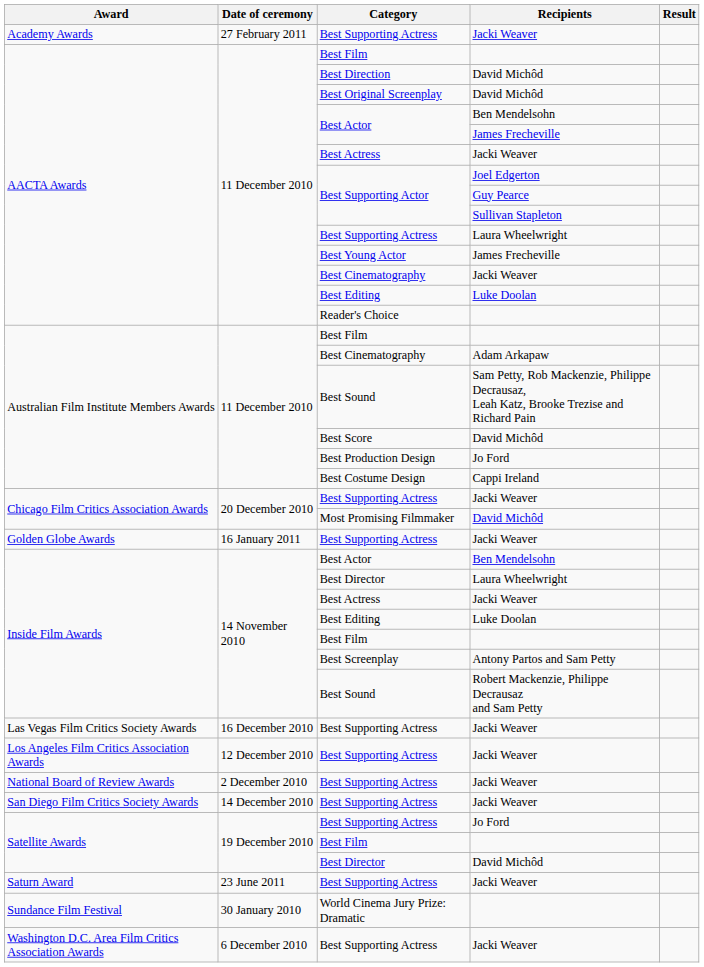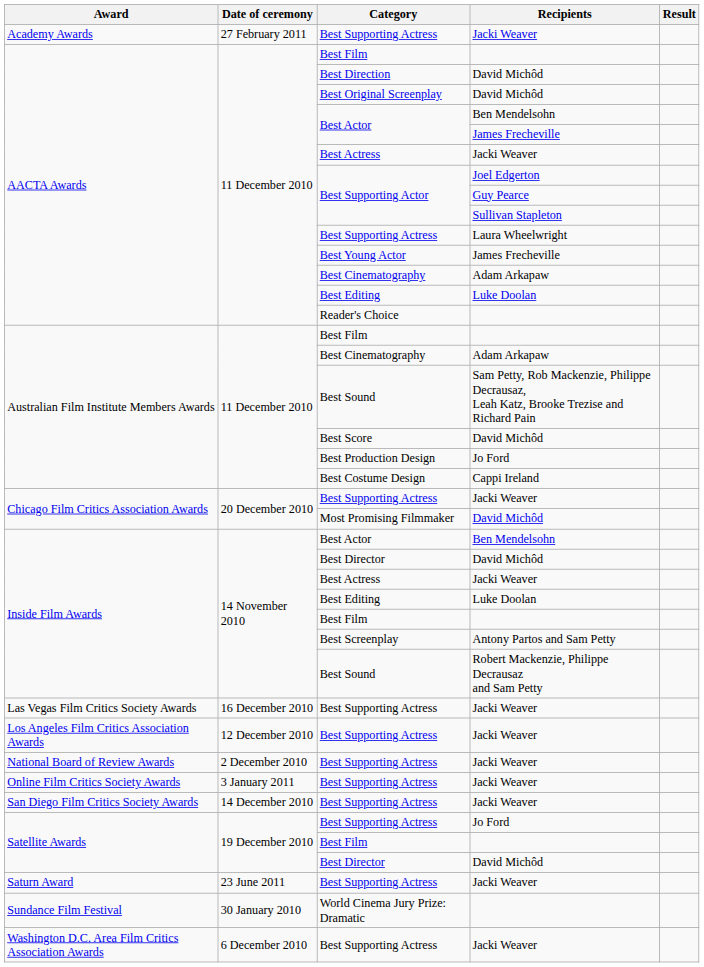AACTA Awards / Best Cinematography | Recipients: Jacki Weaver -> Adam Arkapaw
- row: Golden Globe Awards | 16 January 2011 | Best Supporting Actress | Jacki Weaver
Inside Film Awards / Best Director | Recipients: Laura Wheelwright -> David Michôd
+ row: Online Film Critics Society Awards | 3 January 2011 | Best Supporting Actress | Jacki Weaver
